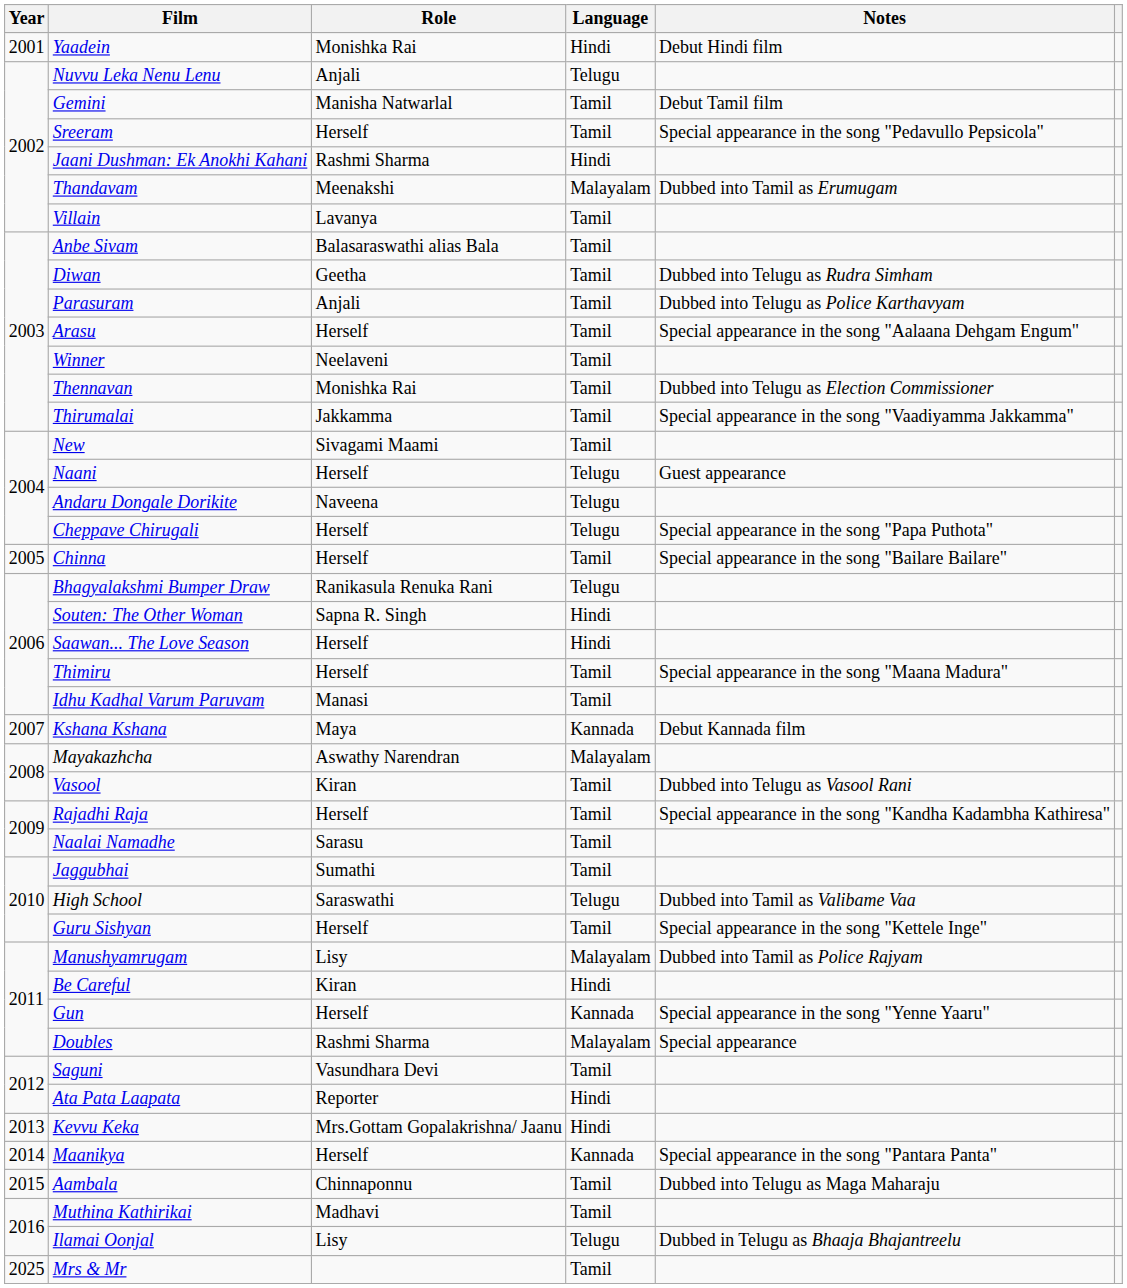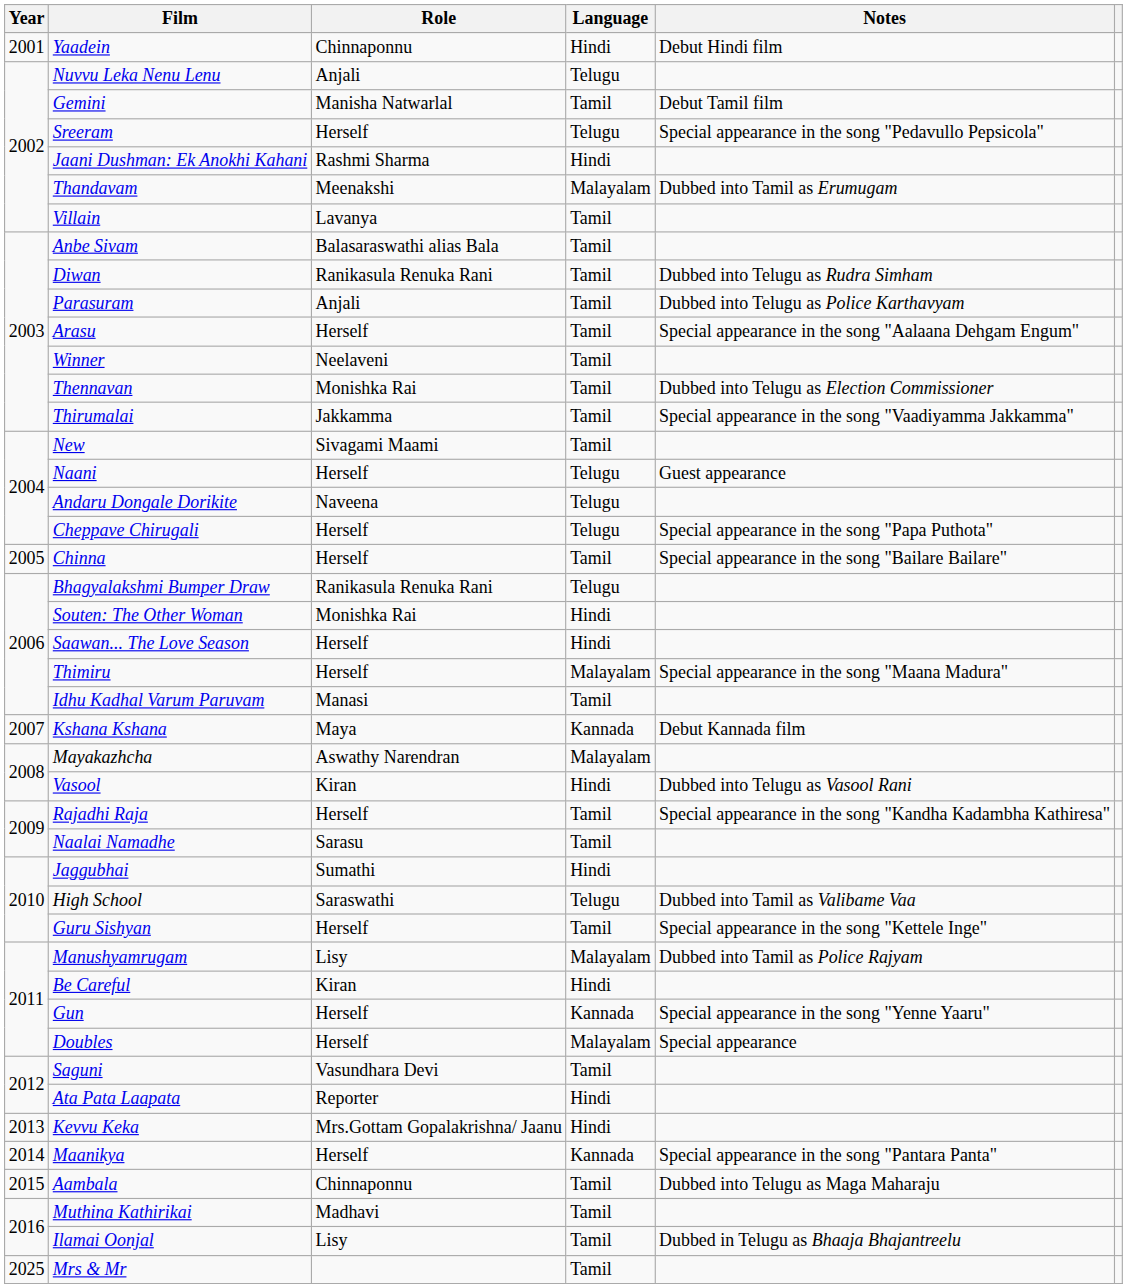Yaadein | Role: Monishka Rai -> Chinnaponnu
Sreeram | Language: Tamil -> Telugu
Diwan | Role: Geetha -> Ranikasula Renuka Rani
Souten: The Other Woman | Role: Sapna R. Singh -> Monishka Rai
Thimiru | Language: Tamil -> Malayalam
Vasool | Language: Tamil -> Hindi
Jaggubhai | Language: Tamil -> Hindi
Doubles | Role: Rashmi Sharma -> Herself
Ilamai Oonjal | Language: Telugu -> Tamil
